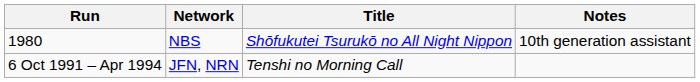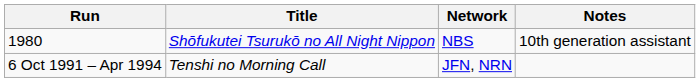columns swapped: Title <-> Network
